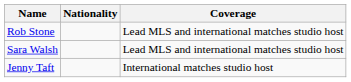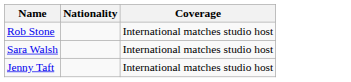Rob Stone | Coverage: Lead MLS and international matches studio host -> International matches studio host
Sara Walsh | Coverage: Lead MLS and international matches studio host -> International matches studio host
